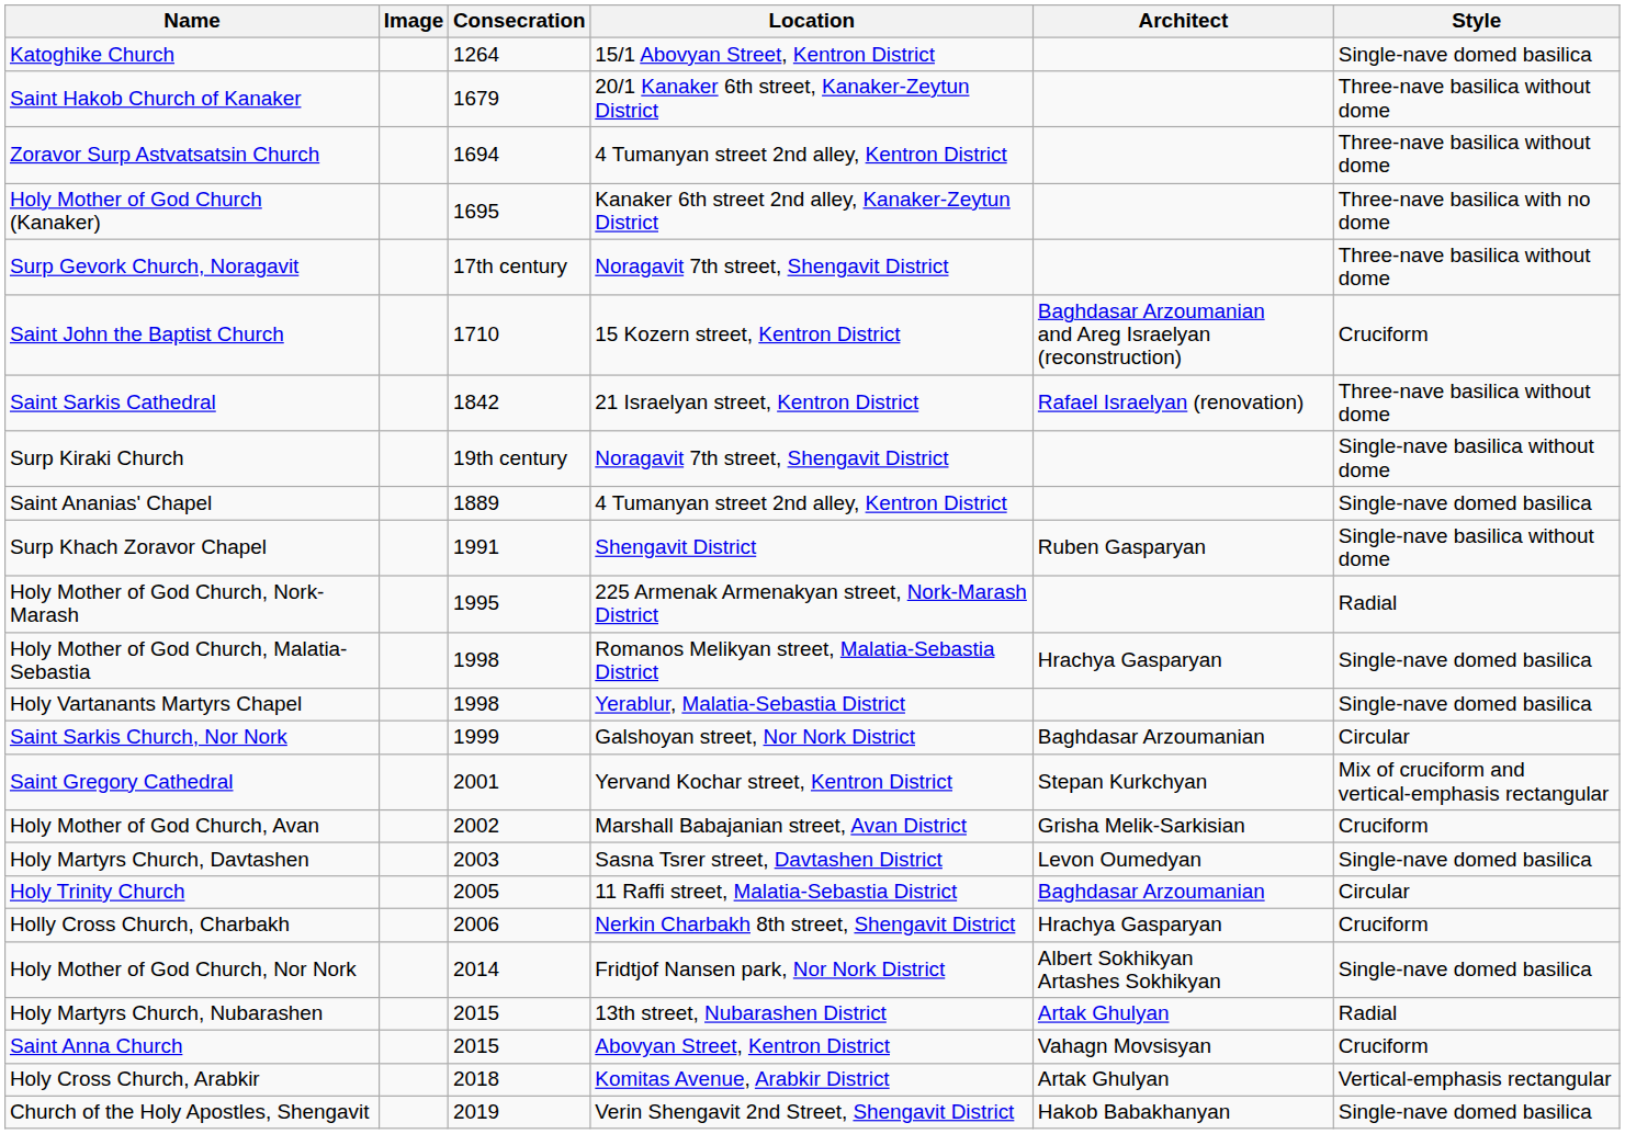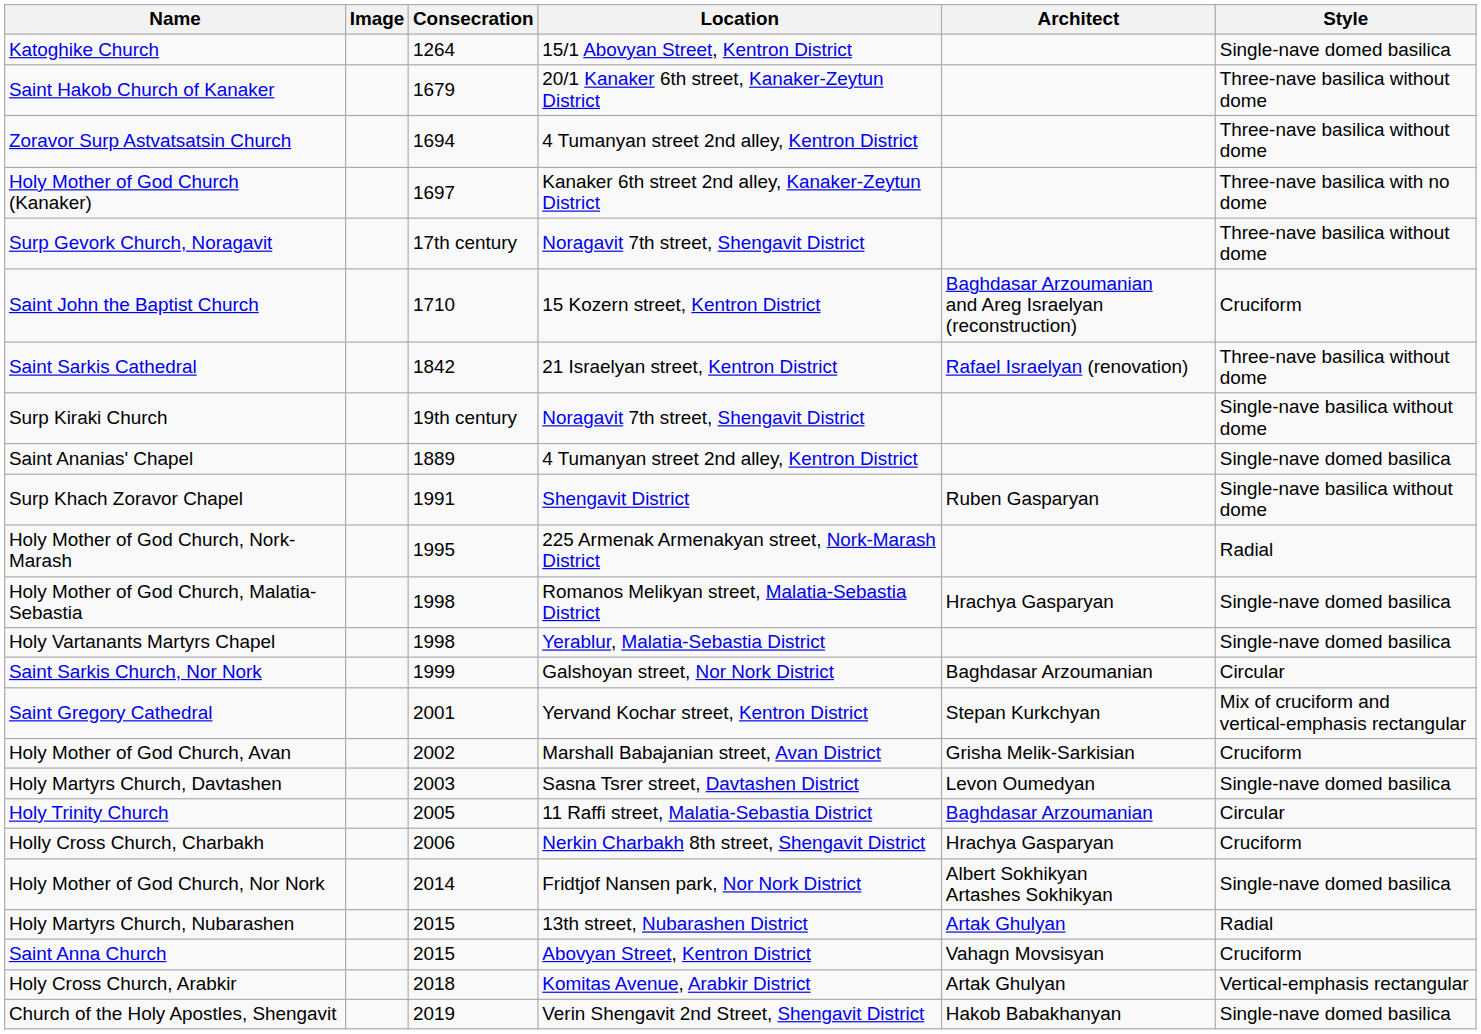Holy Mother of God Church (Kanaker) | Consecration: 1695 -> 1697
